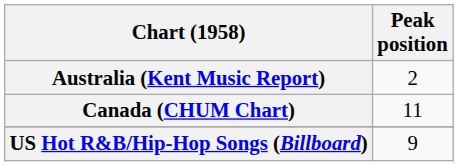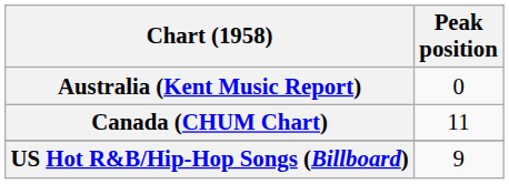Australia (Kent Music Report) | Peak position: 2 -> 0
